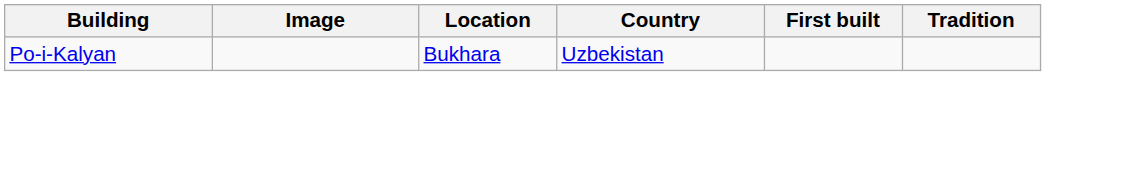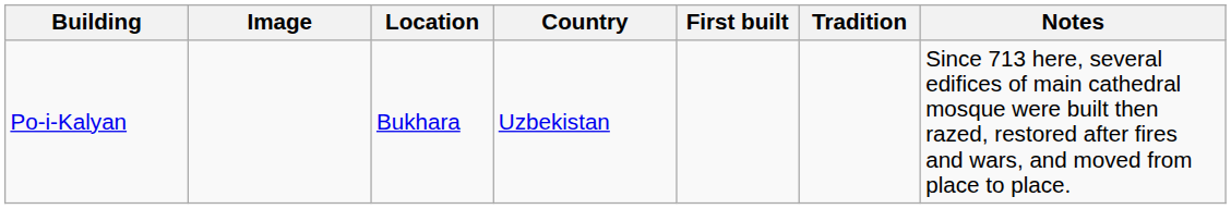+ column: Notes | Since 713 here, several edifices of main cathedral mosque were built then razed, restored after fires and wars, and moved from place to place.
